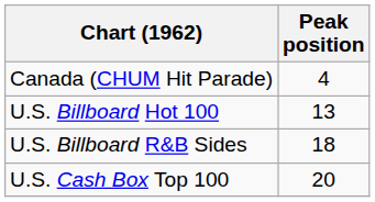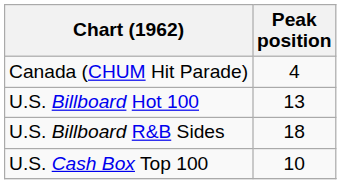U.S. Cash Box Top 100 | Peak position: 20 -> 10
